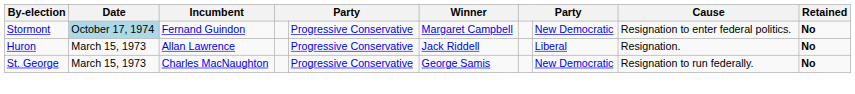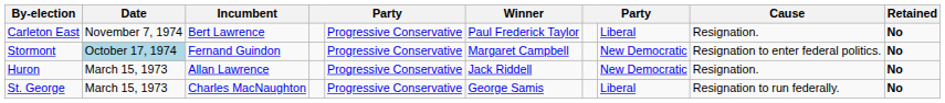+ row: Carleton East | November 7, 1974 | Bert Lawrence | Progressive Conservative | Paul Frederick Taylor | Liberal | Resignation. | No
Huron | column 8: Liberal -> New Democratic
St. George | column 8: New Democratic -> Liberal
